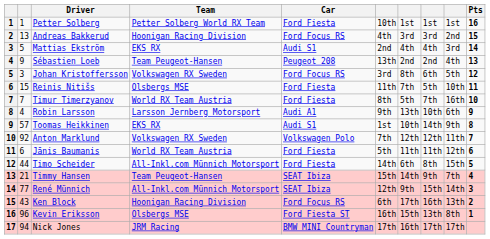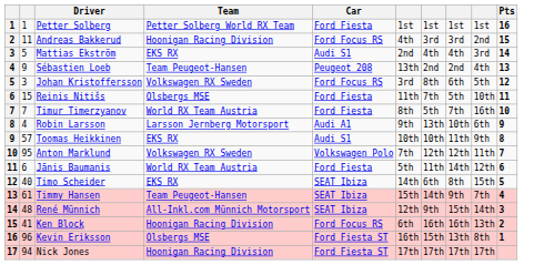Petter Solberg | column 6: 10th -> 1st
Andreas Bakkerud | column 2: 13 -> 11
Toomas Heikkinen | column 6: 1st -> 10th
Toomas Heikkinen | column 8: 14th -> 11th
Anton Marklund | column 2: 92 -> 95
Jānis Baumanis | column 8: 11th -> 14th
Timo Scheider | column 2: 44 -> 40
Timo Scheider | Team: All-Inkl.com Münnich Motorsport -> EKS RX
Timo Scheider | Car: Ford Fiesta -> SEAT Ibiza
Timmy Hansen | column 2: 21 -> 61
René Münnich | column 2: 77 -> 48
Ken Block | column 2: 43 -> 41
Ken Block | column 7: 17th -> 16th
Nick Jones | Team: JRM Racing -> Hoonigan Racing Division
Nick Jones | Car: BMW MINI Countryman -> Ford Fiesta ST
Nick Jones | column 7: 16th -> 17th
